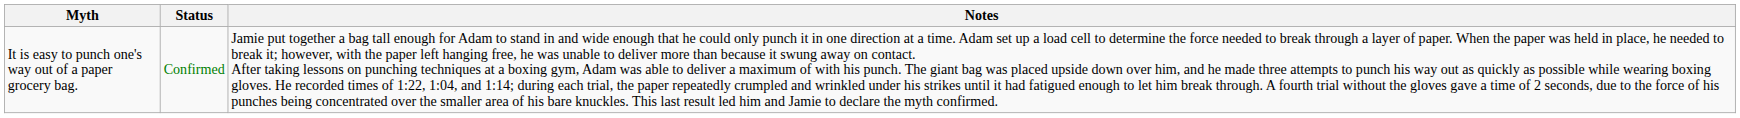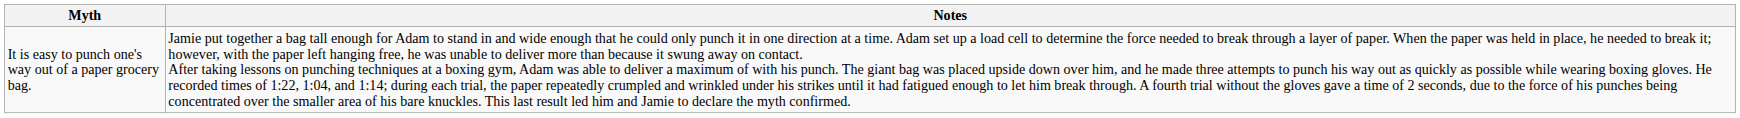- column: Status | Confirmed
